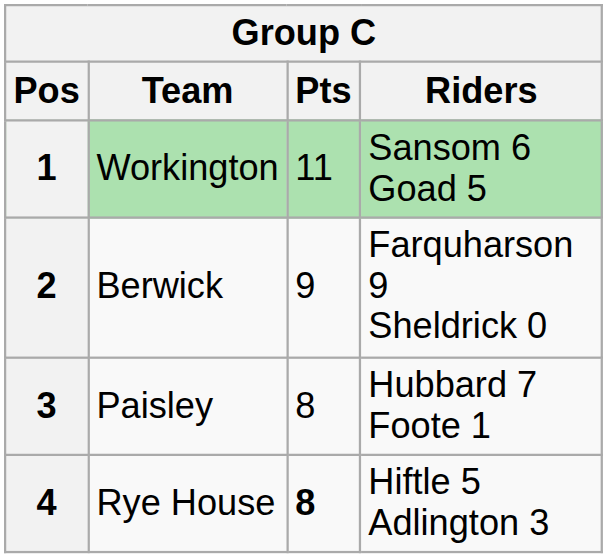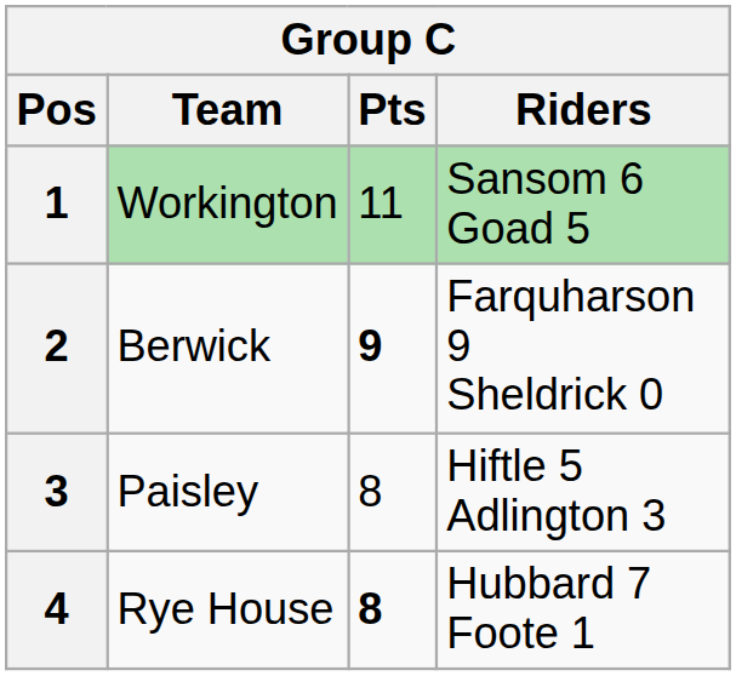2 | Pts: normal -> bold
3 | Riders: Hubbard 7 Foote 1 -> Hiftle 5 Adlington 3
4 | Riders: Hiftle 5 Adlington 3 -> Hubbard 7 Foote 1
